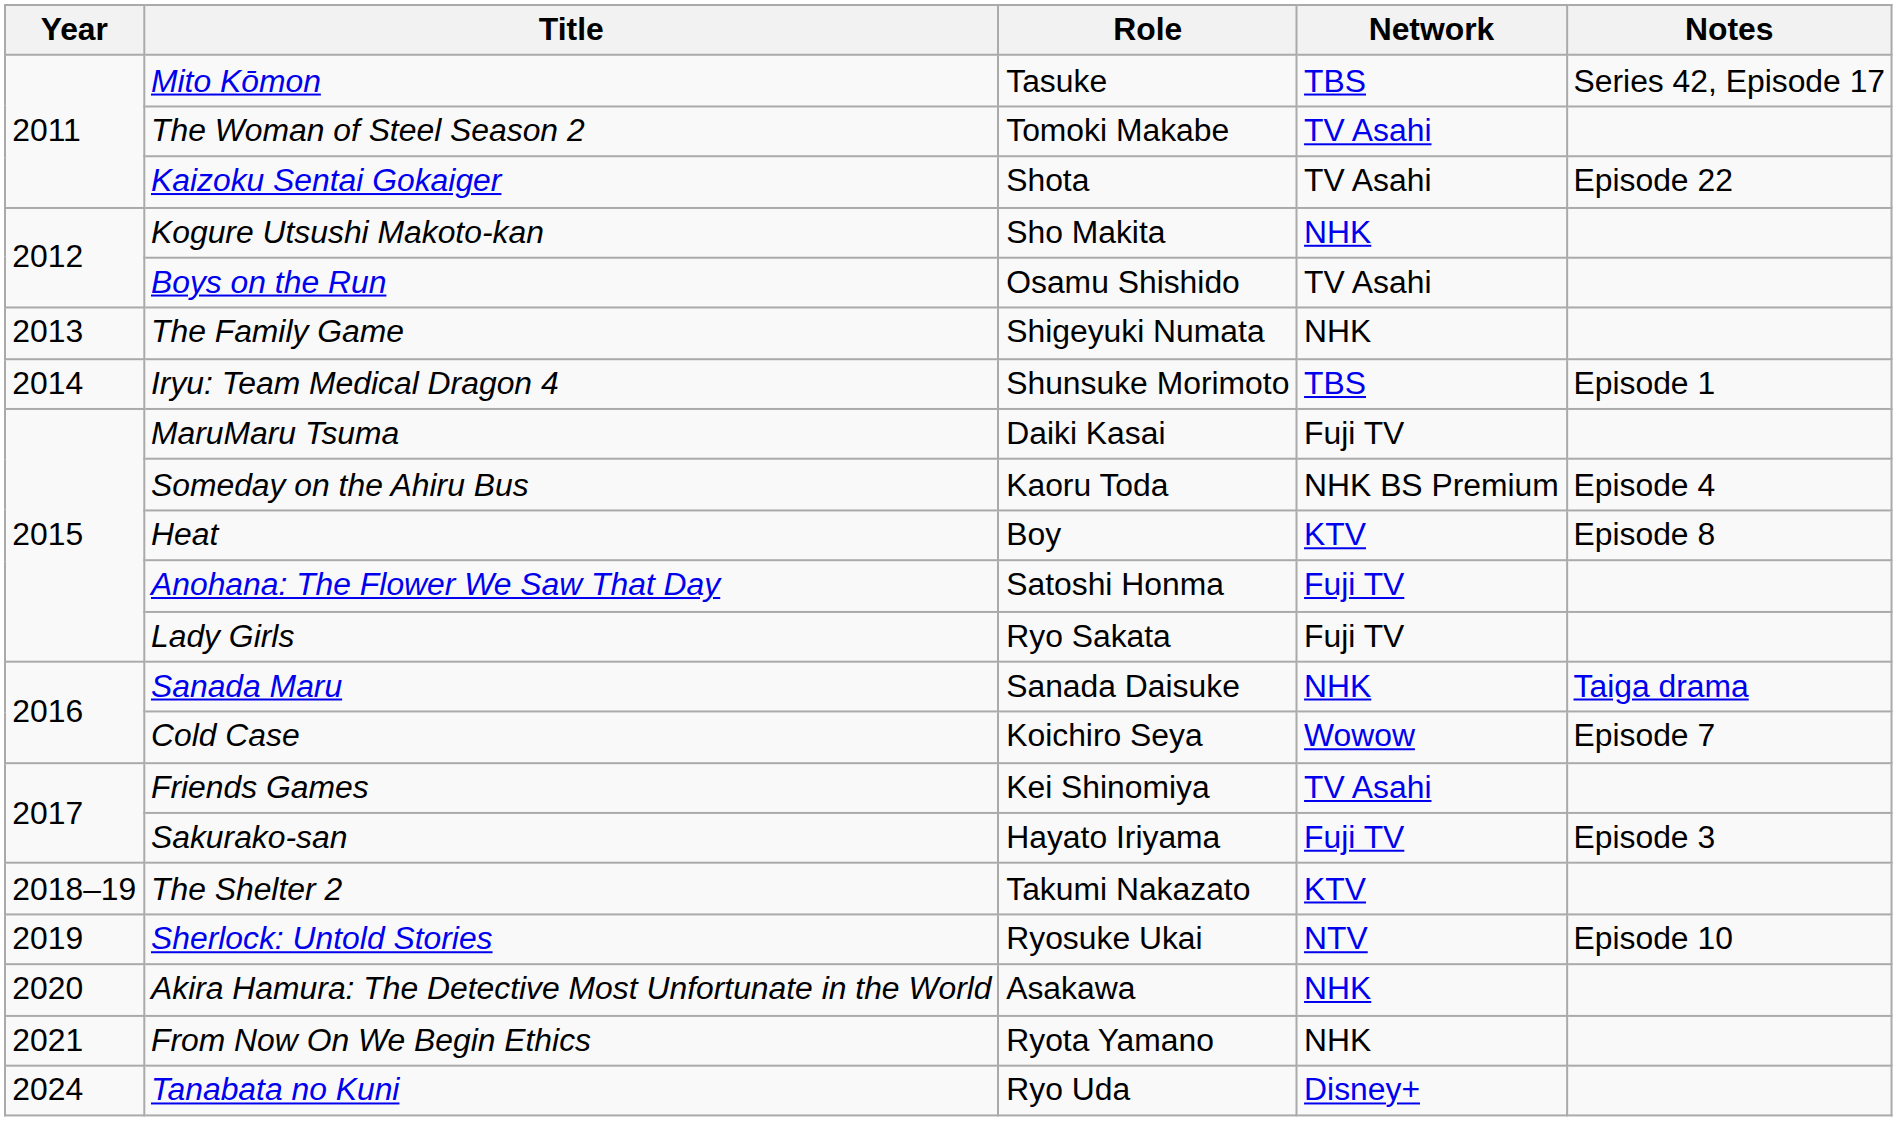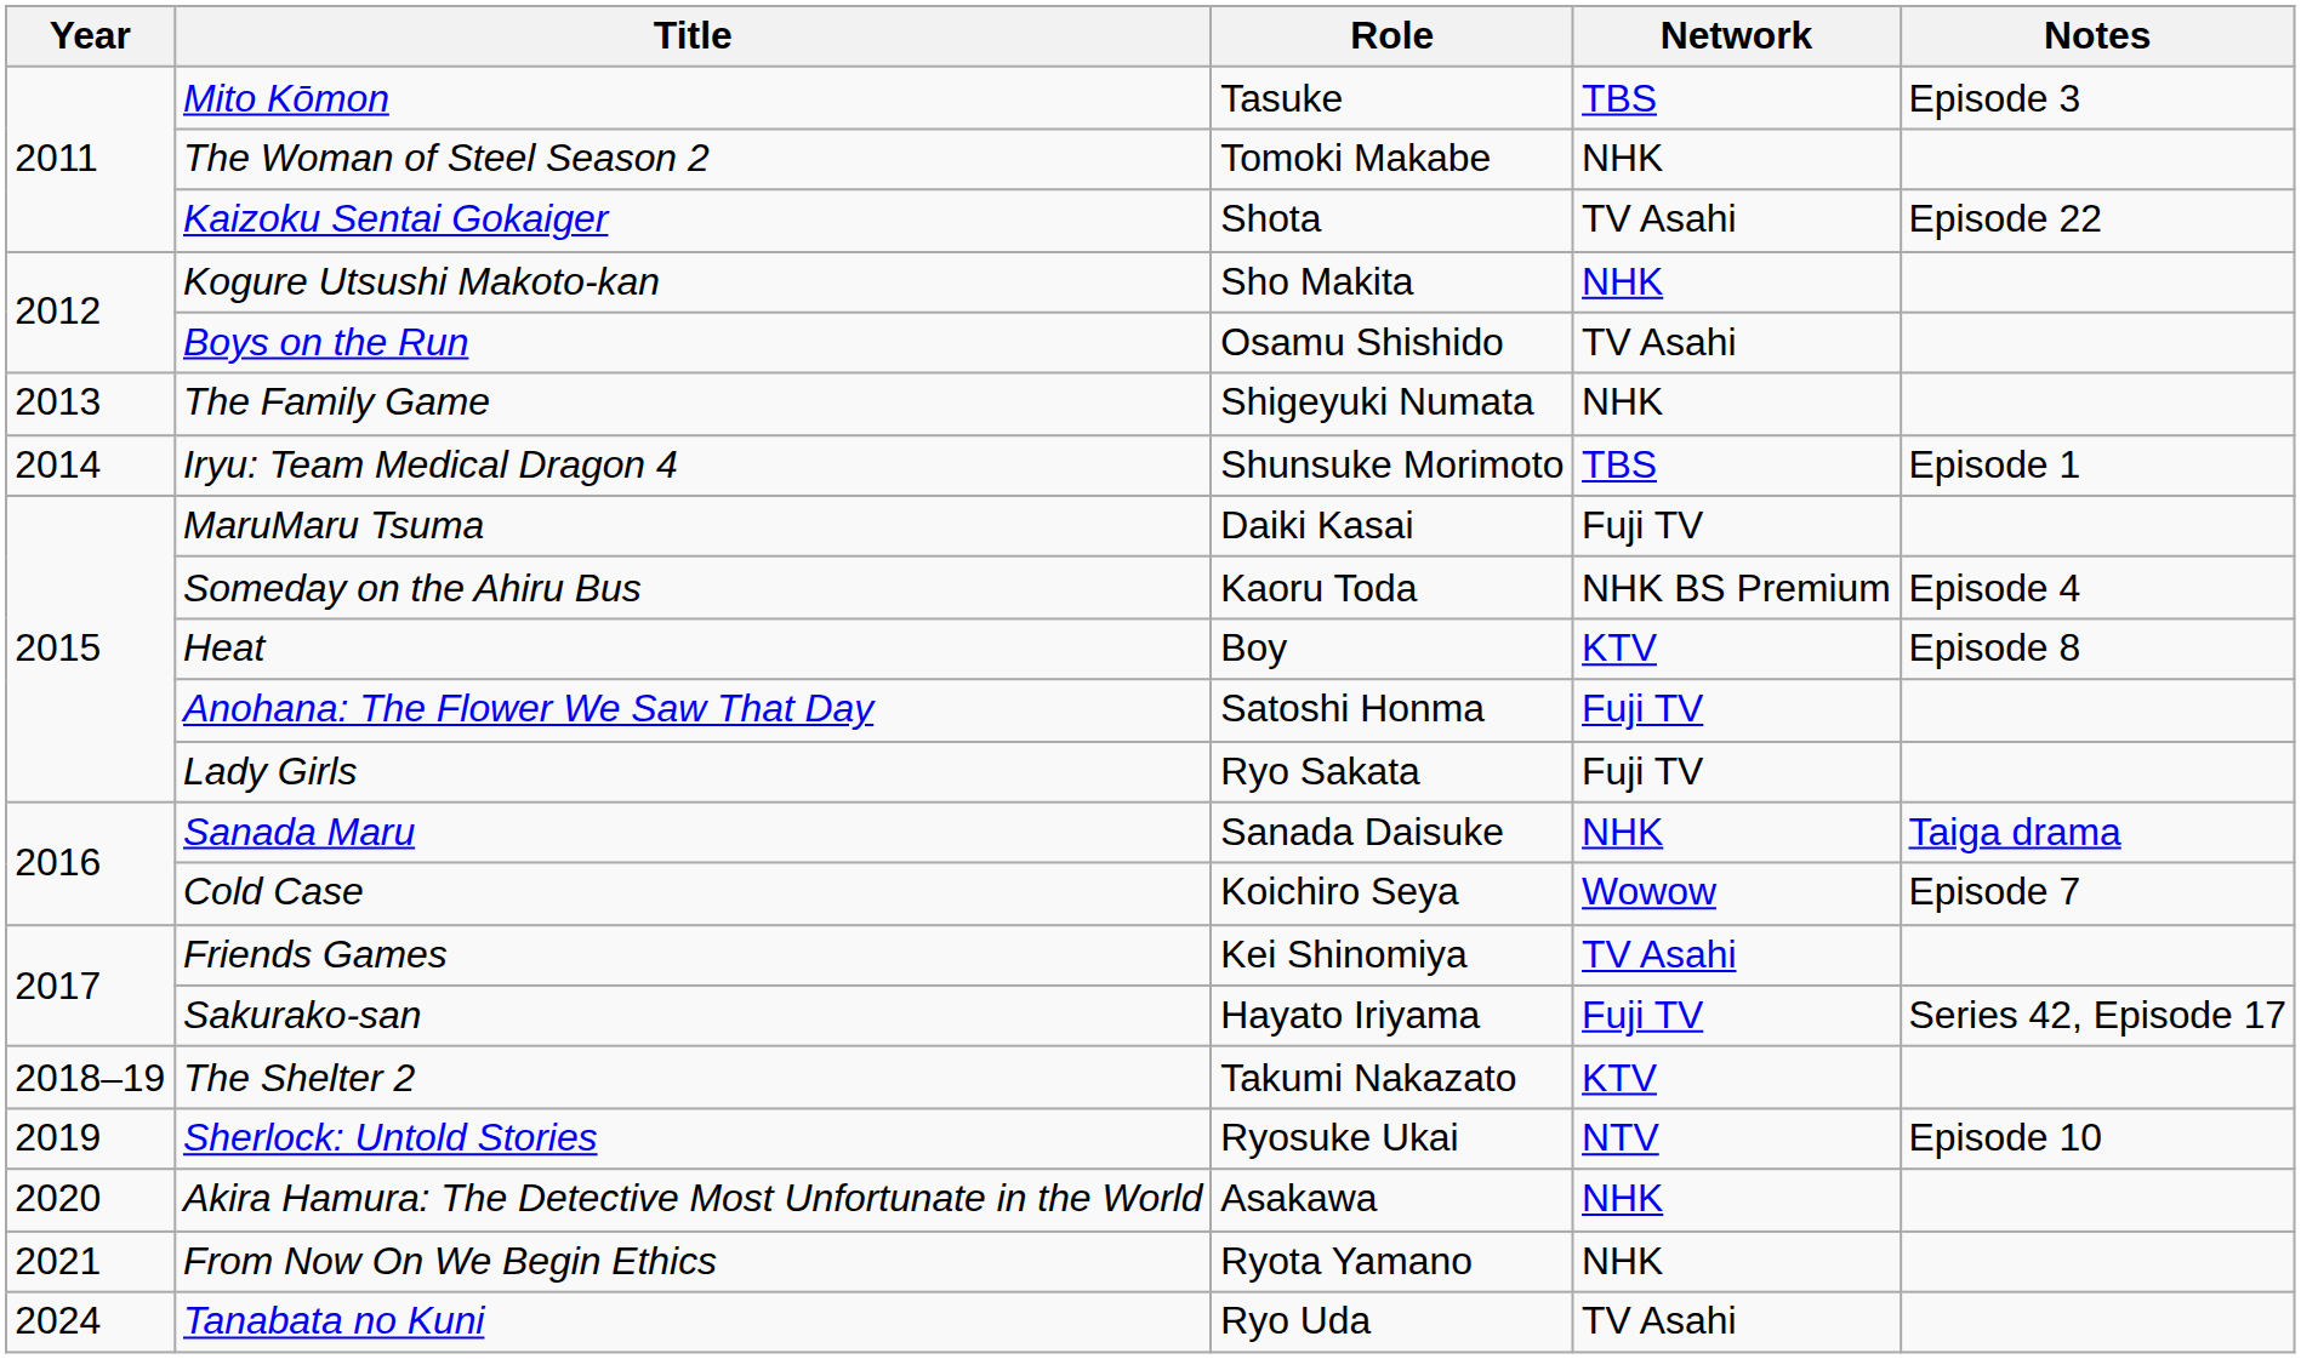Mito Kōmon | Notes: Series 42, Episode 17 -> Episode 3
The Woman of Steel Season 2 | Network: TV Asahi -> NHK
Sakurako-san | Notes: Episode 3 -> Series 42, Episode 17
Tanabata no Kuni | Network: Disney+ -> TV Asahi
